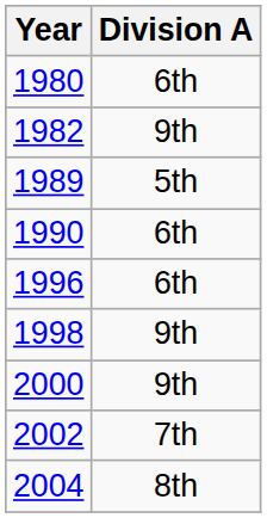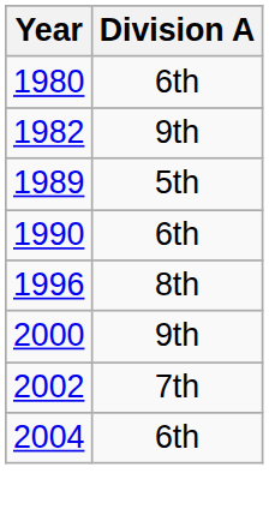1996 | Division A: 6th -> 8th
- row: 1998 | 9th
2004 | Division A: 8th -> 6th
